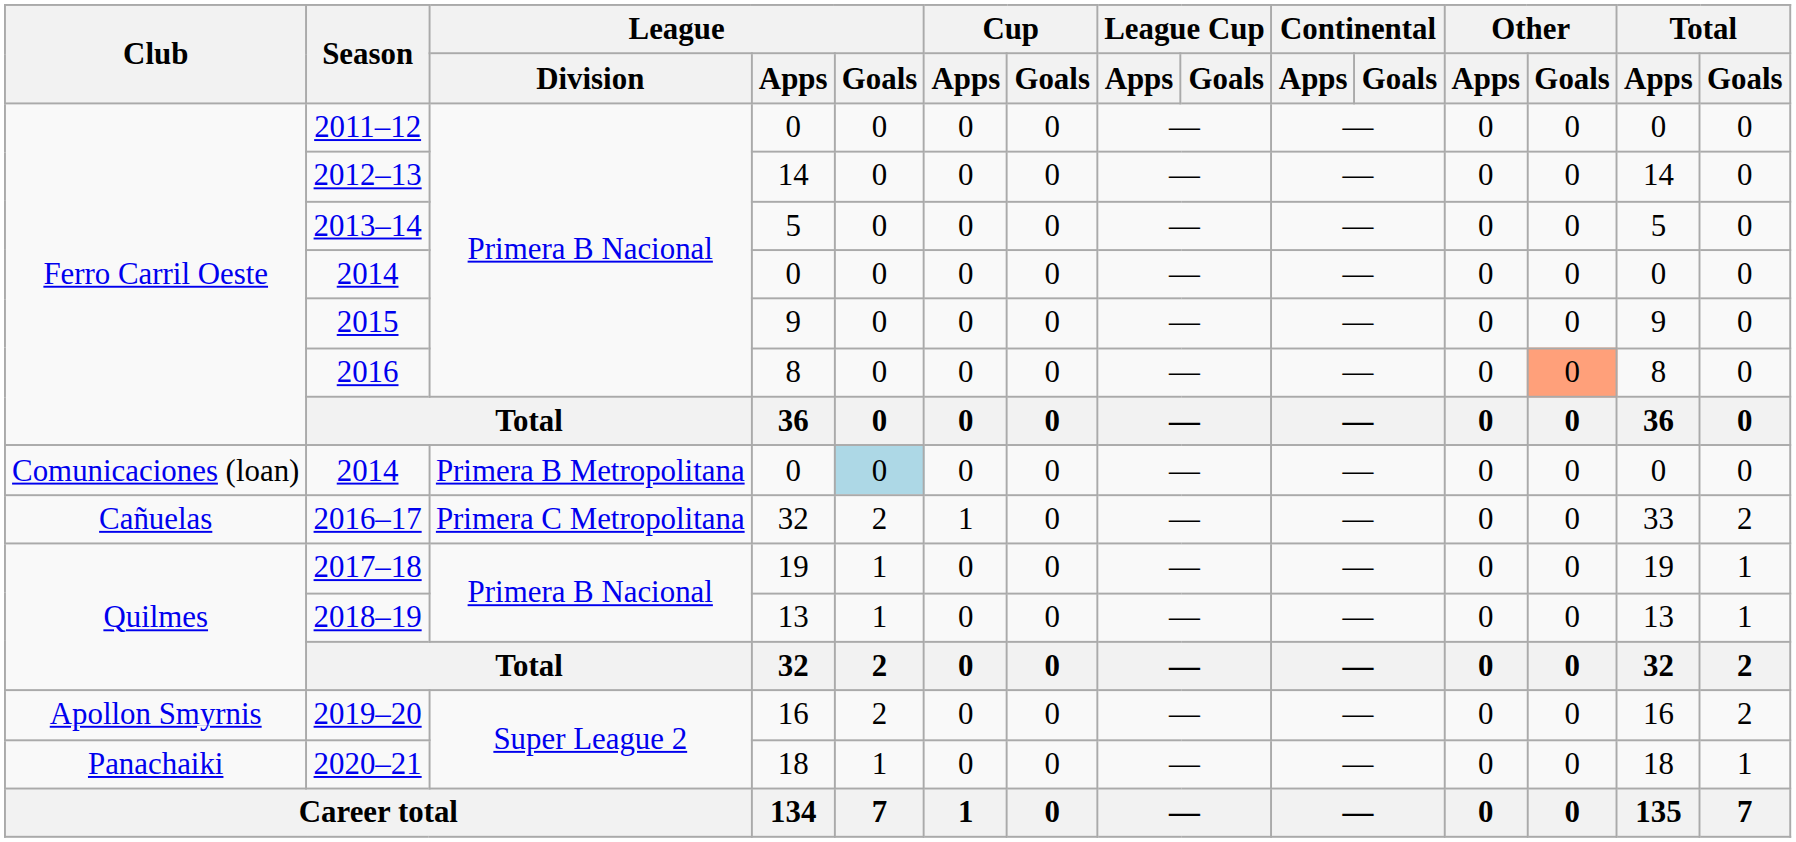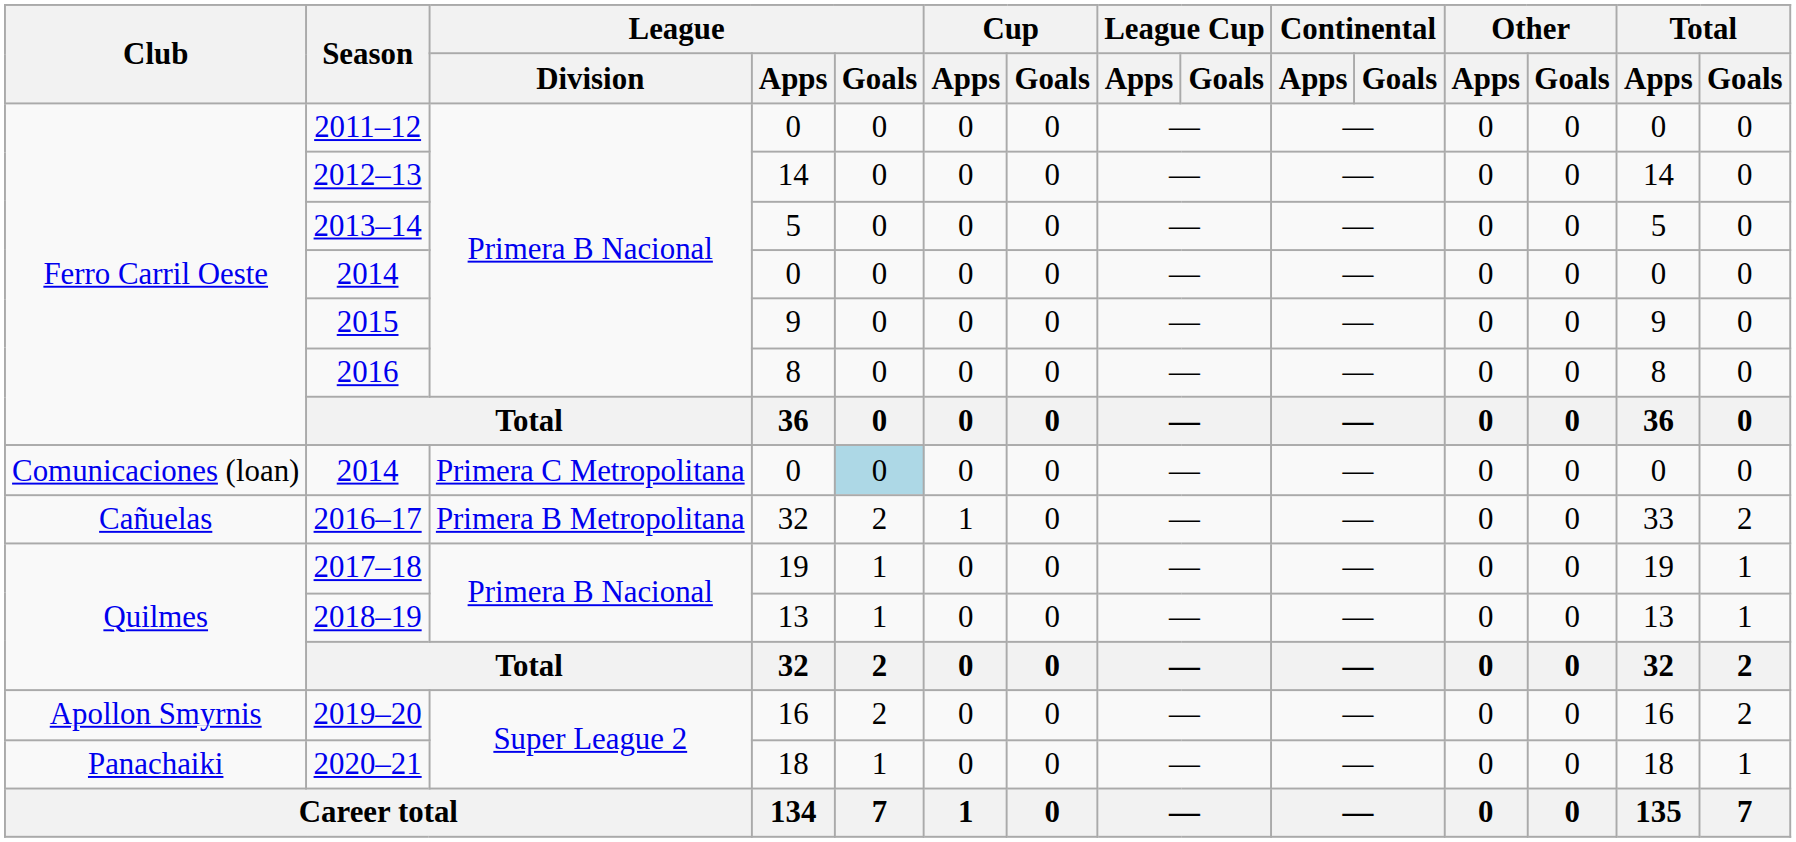2016 | Other / Goals: lightsalmon background -> no background
Comunicaciones (loan) / 2014 | League / Division: Primera B Metropolitana -> Primera C Metropolitana
2016–17 | League / Division: Primera C Metropolitana -> Primera B Metropolitana
